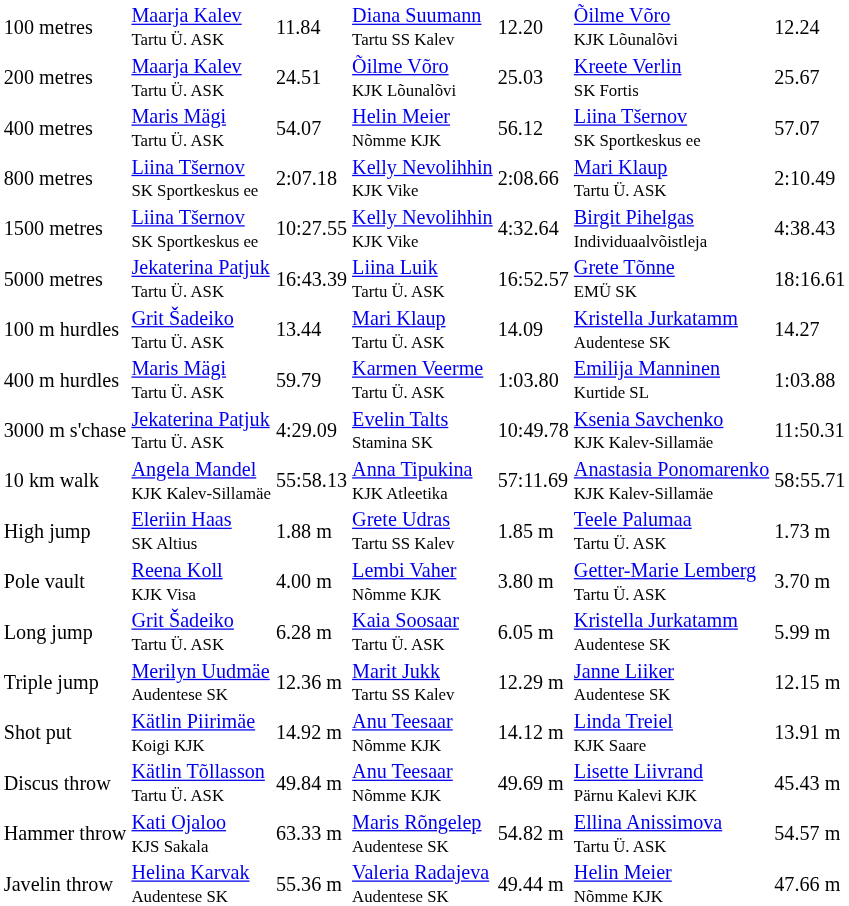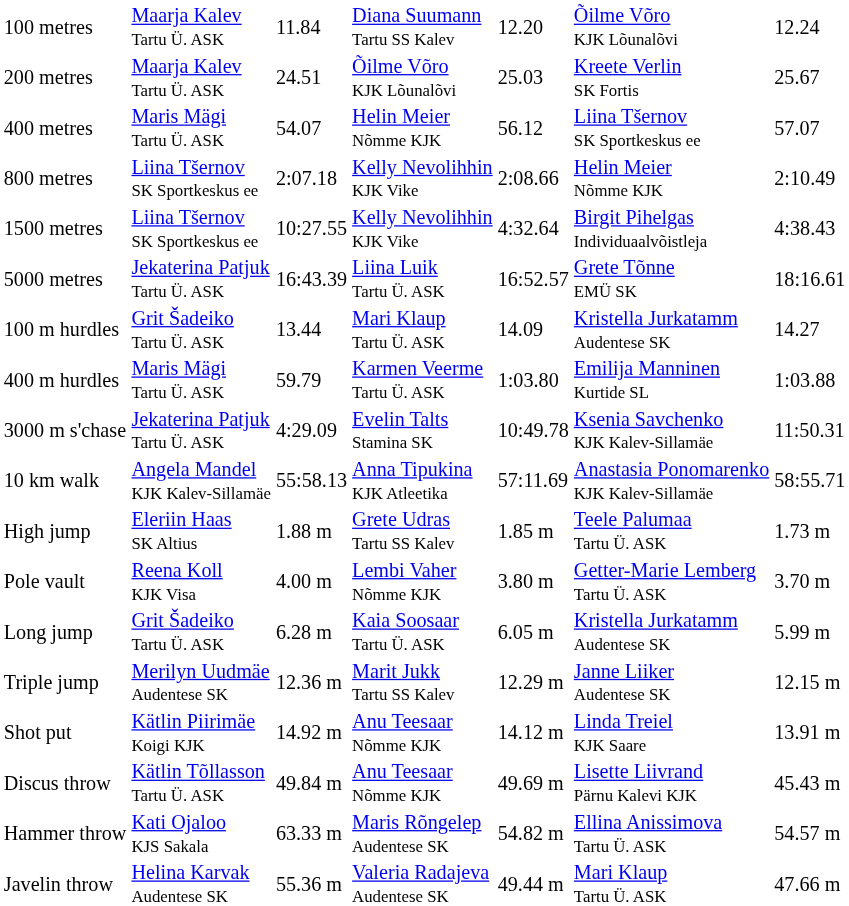800 metres | column 6: Mari Klaup Tartu Ü. ASK -> Helin Meier Nõmme KJK
Javelin throw | column 6: Helin Meier Nõmme KJK -> Mari Klaup Tartu Ü. ASK
